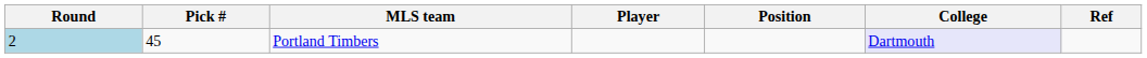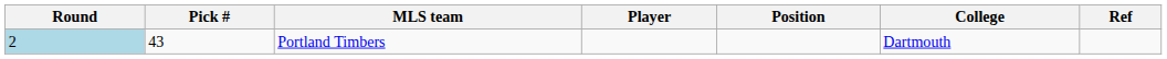Portland Timbers | Pick #: 45 -> 43
Portland Timbers | College: lavender background -> no background
